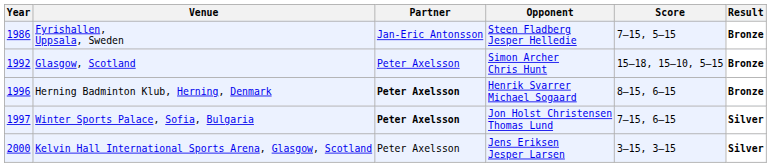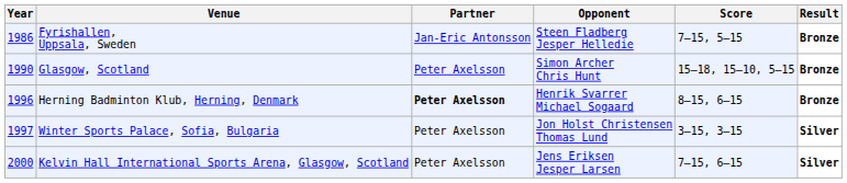Glasgow, Scotland | Year: 1992 -> 1990
Winter Sports Palace, Sofia, Bulgaria | Partner: bold -> normal
Winter Sports Palace, Sofia, Bulgaria | Score: 7–15, 6–15 -> 3–15, 3–15
Kelvin Hall International Sports Arena, Glasgow, Scotland | Score: 3–15, 3–15 -> 7–15, 6–15
